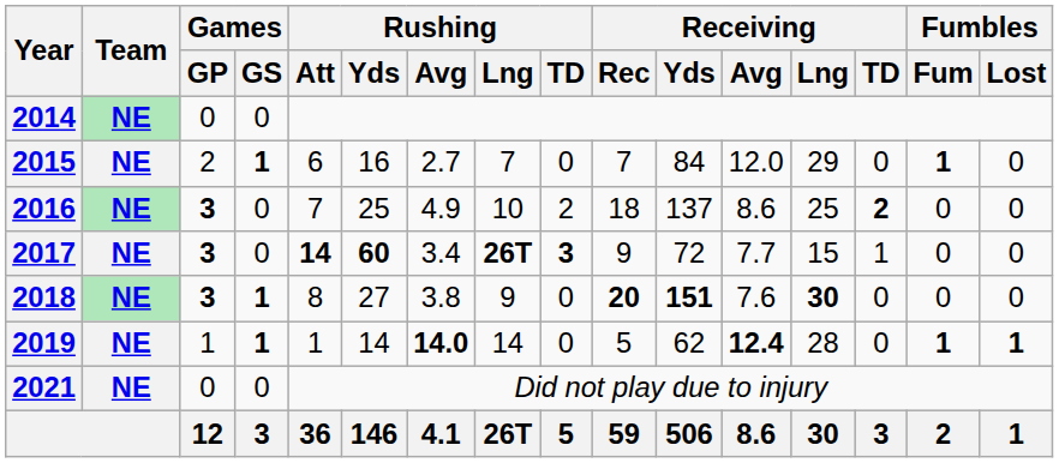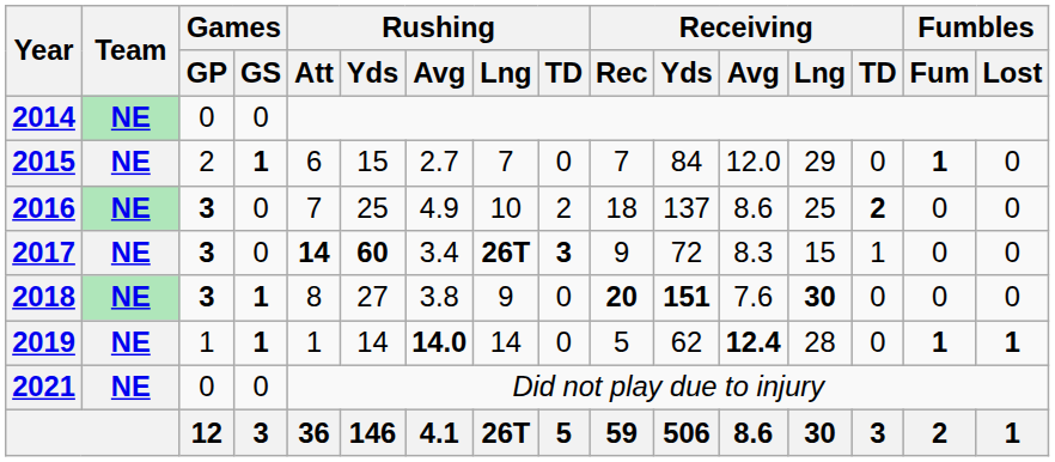2015 | Rushing / Yds: 16 -> 15
2017 | Receiving / Avg: 7.7 -> 8.3
